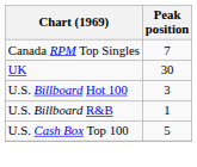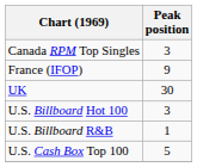Canada RPM Top Singles | Peak position: 7 -> 3
+ row: France (IFOP) | 9
